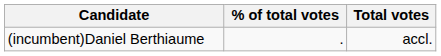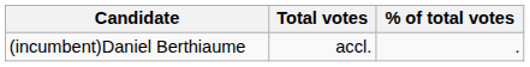columns swapped: Total votes <-> % of total votes
